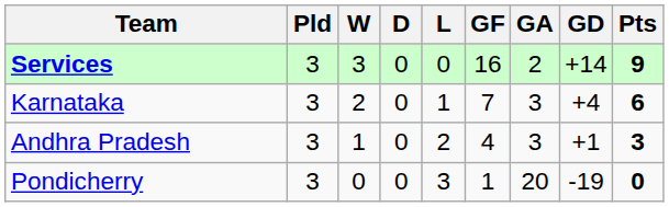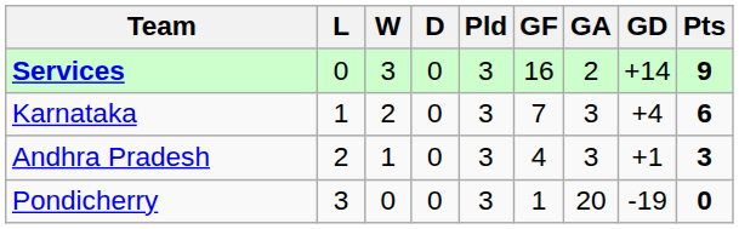columns swapped: Pld <-> L
